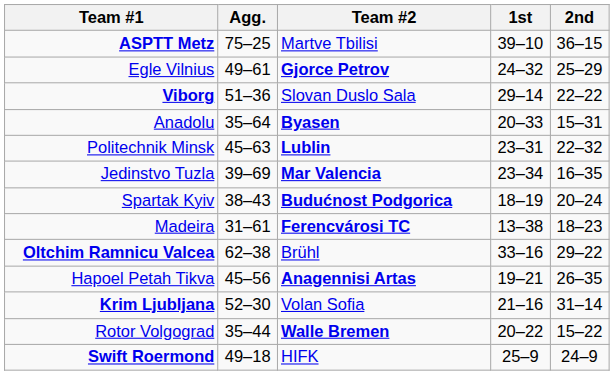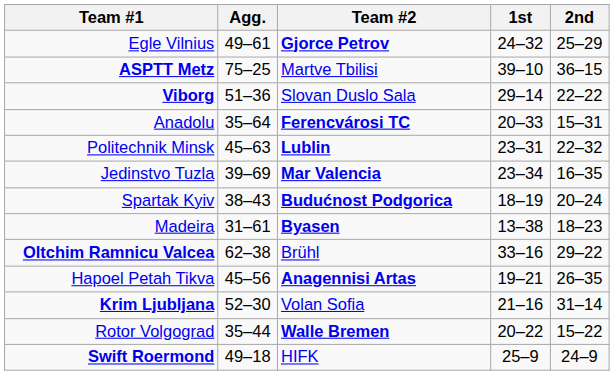rows swapped: ASPTT Metz <-> Egle Vilnius
Anadolu | Team #2: Byasen -> Ferencvárosi TC
Madeira | Team #2: Ferencvárosi TC -> Byasen
